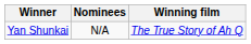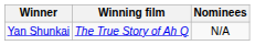columns swapped: Winning film <-> Nominees
